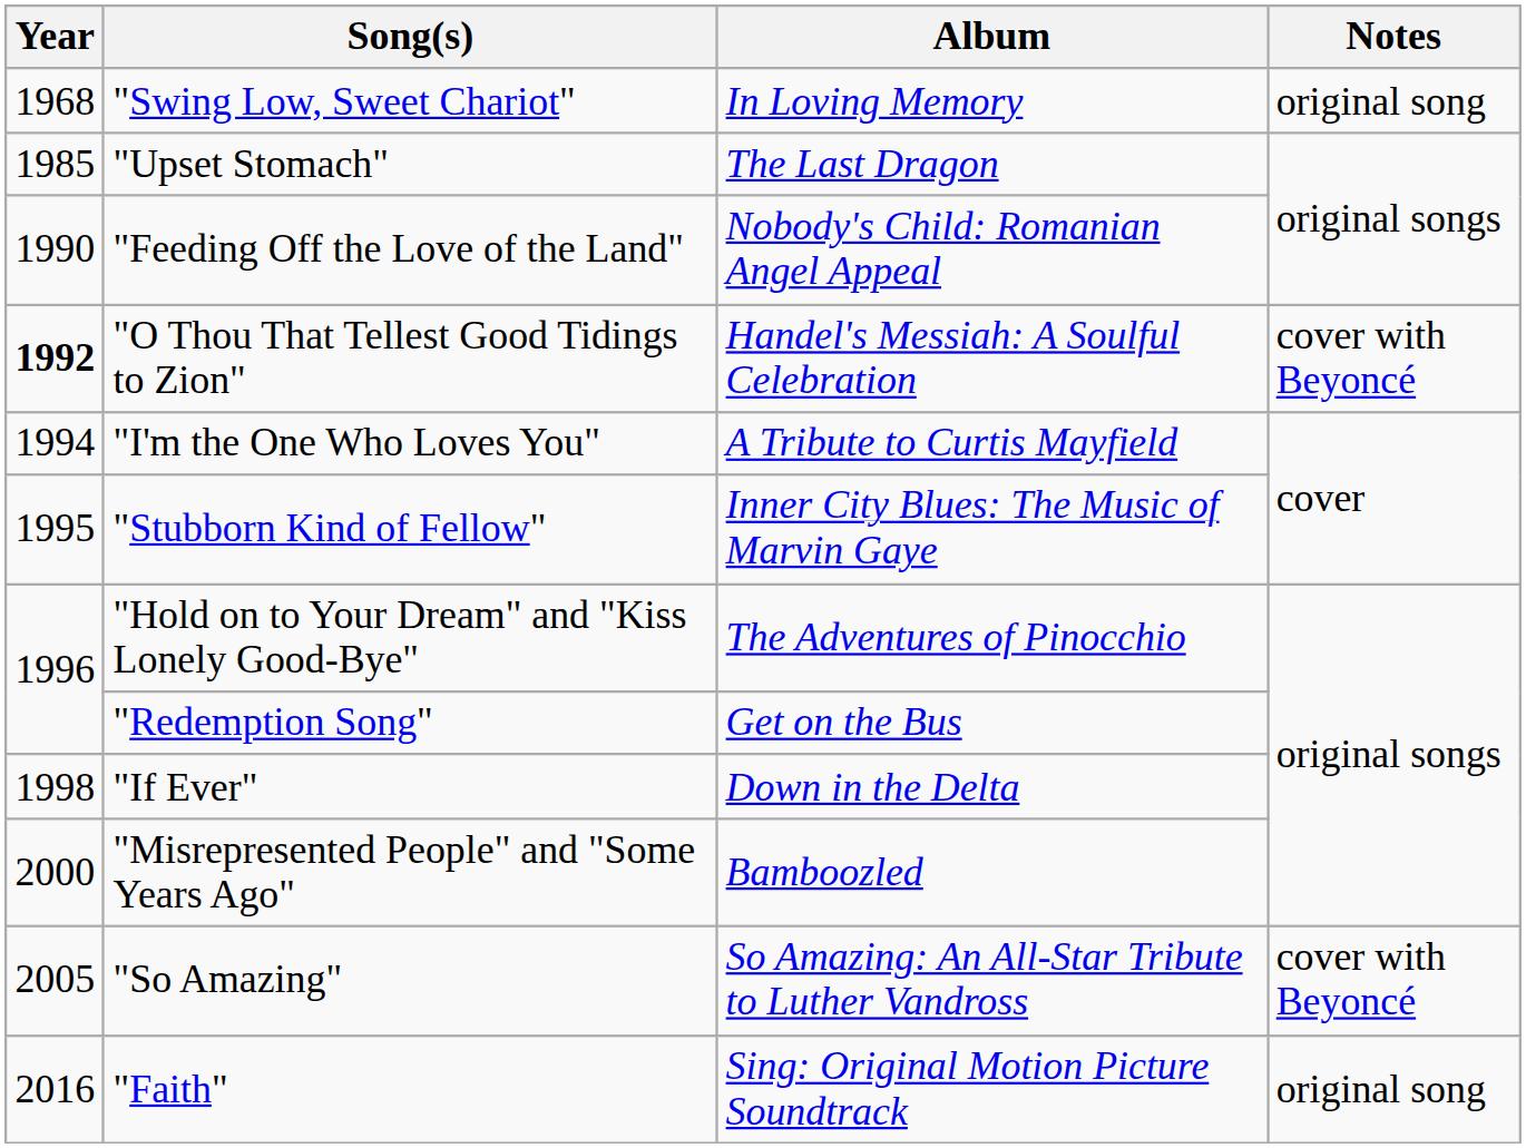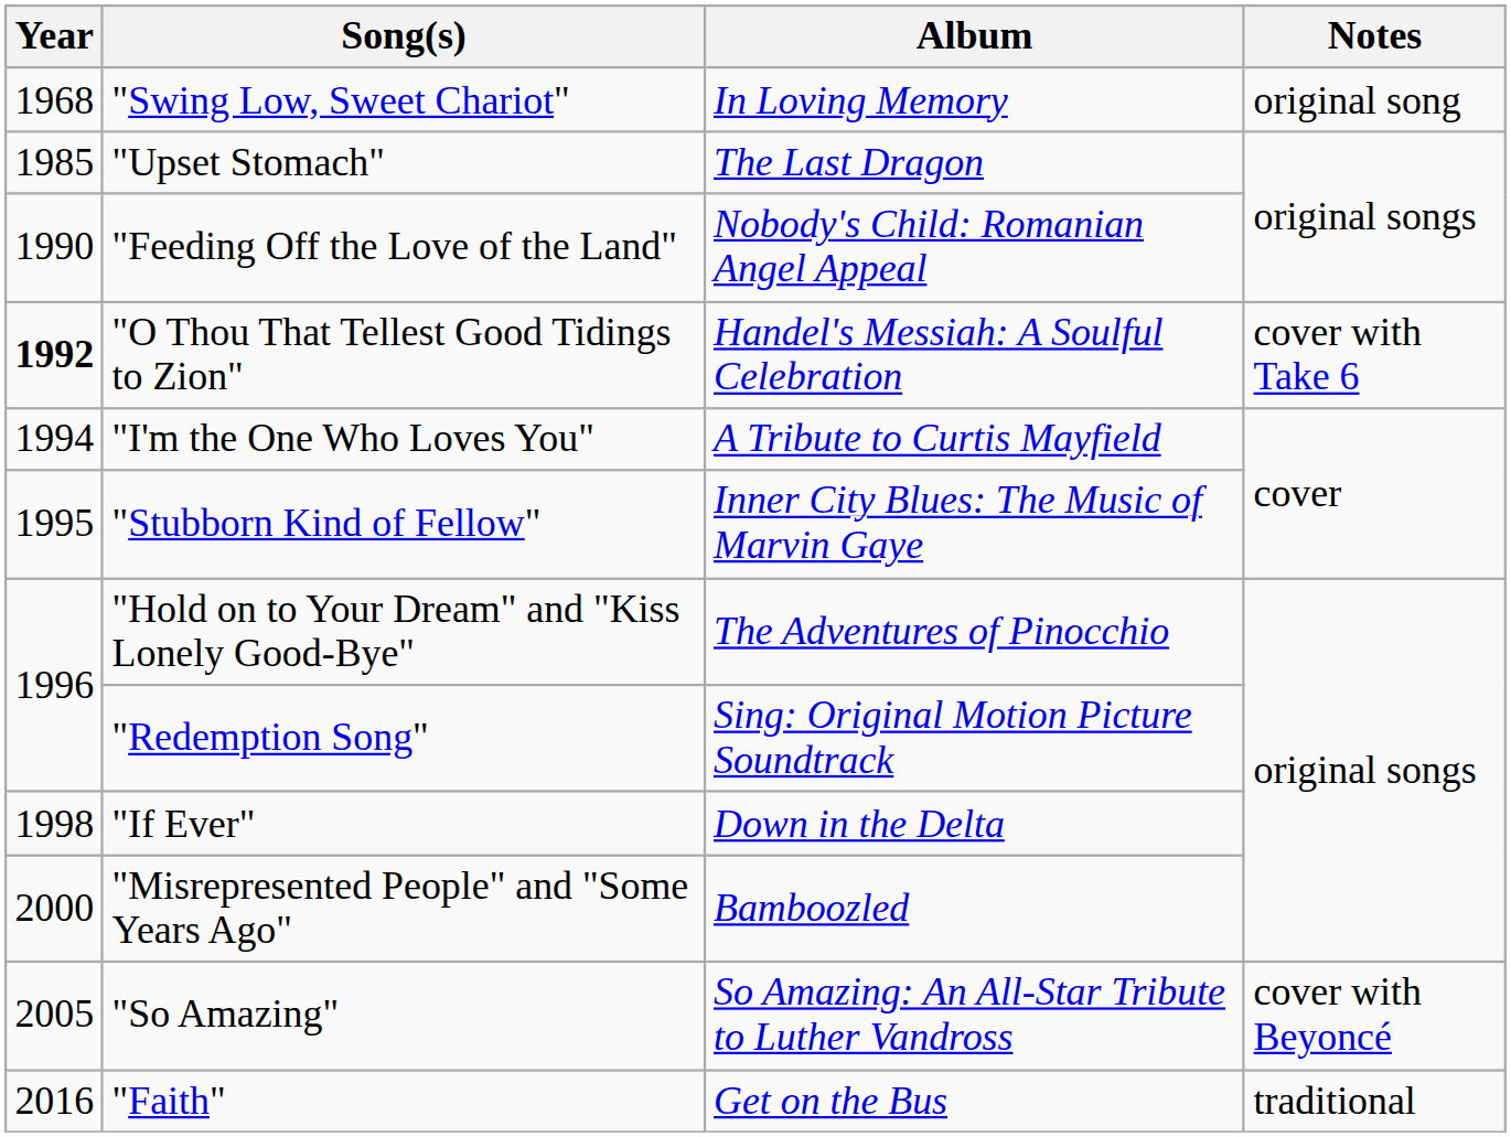"O Thou That Tellest Good Tidings to Zion" | Notes: cover with Beyoncé -> cover with Take 6
"Redemption Song" | Album: Get on the Bus -> Sing: Original Motion Picture Soundtrack
"Faith" | Album: Sing: Original Motion Picture Soundtrack -> Get on the Bus
"Faith" | Notes: original song -> traditional
